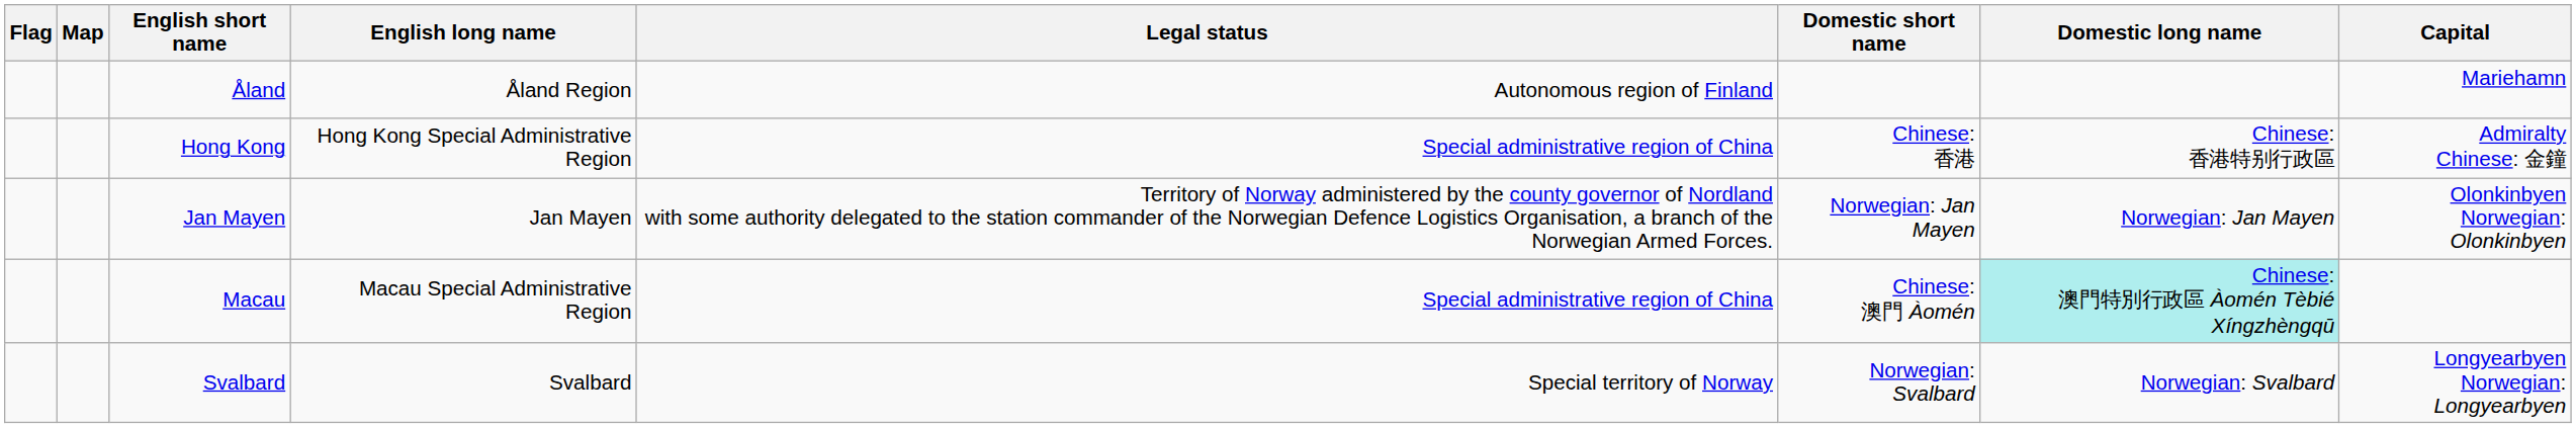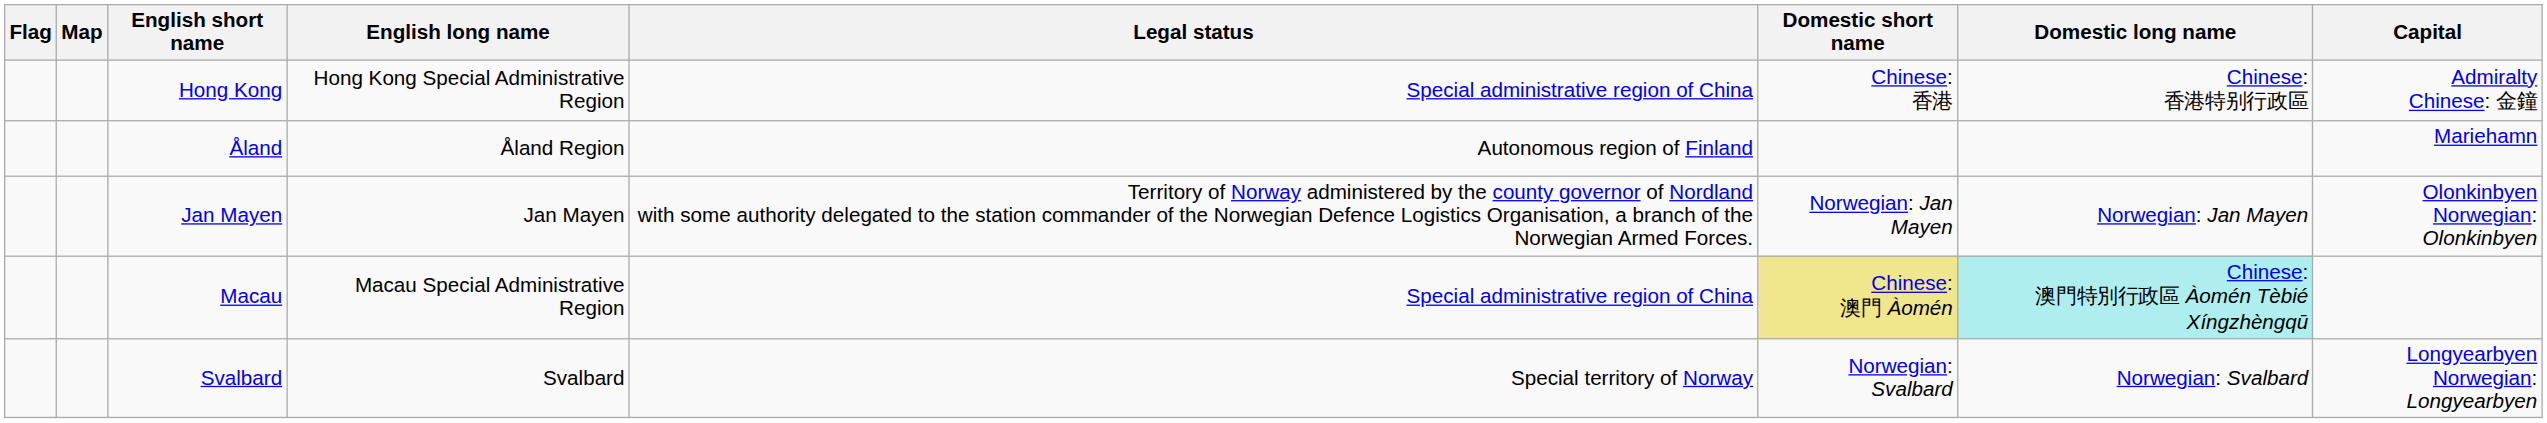rows swapped: Åland <-> Hong Kong
Macau | Domestic short name: no background -> khaki background
